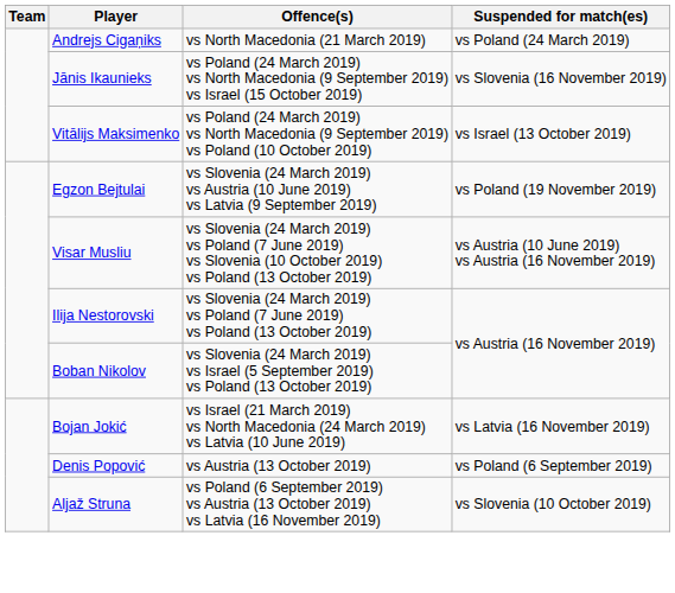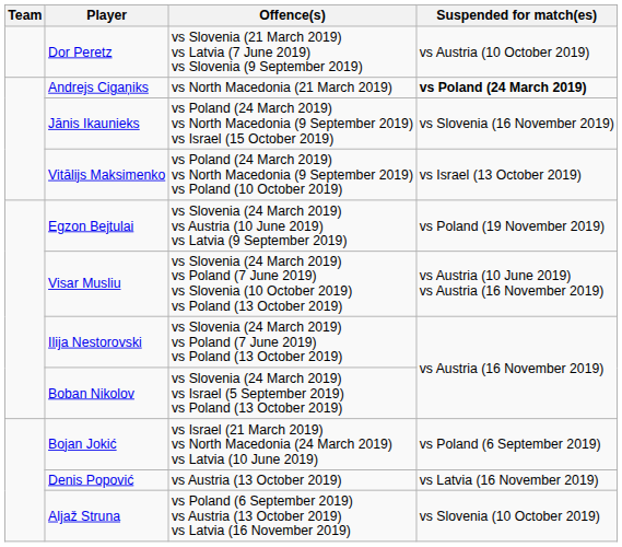+ row: Dor Peretz | vs Slovenia (21 March 2019) vs Latvia (7 June 2019) vs Slovenia (9 September 2019) | vs Austria (10 October 2019)
Andrejs Cigaņiks | Suspended for match(es): normal -> bold
Bojan Jokić | Suspended for match(es): vs Latvia (16 November 2019) -> vs Poland (6 September 2019)
Denis Popović | Suspended for match(es): vs Poland (6 September 2019) -> vs Latvia (16 November 2019)
